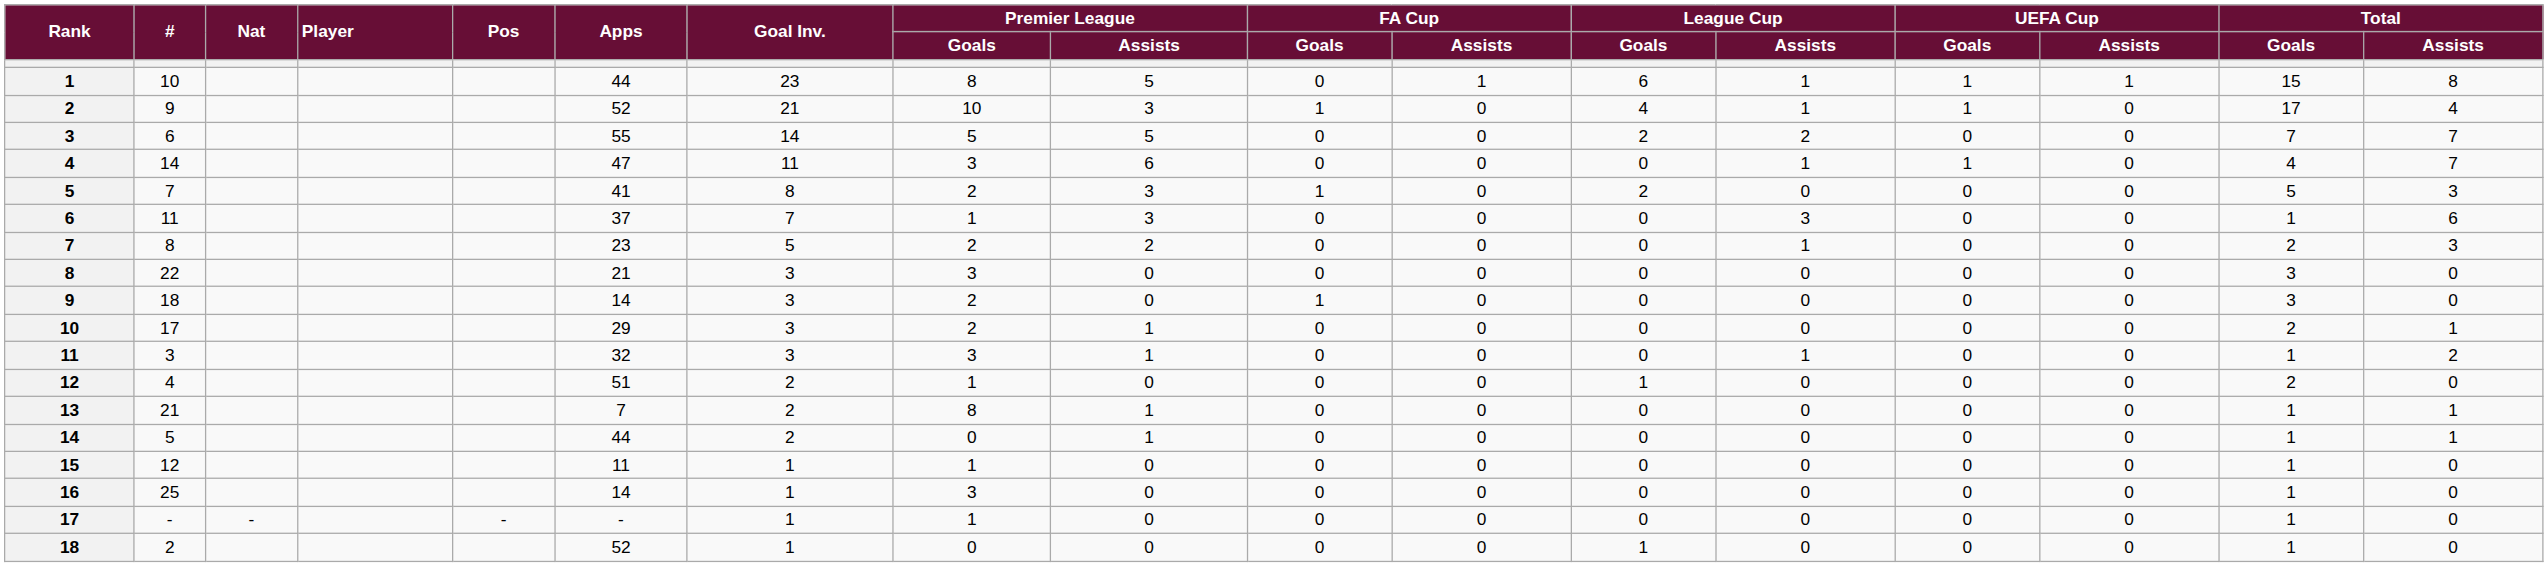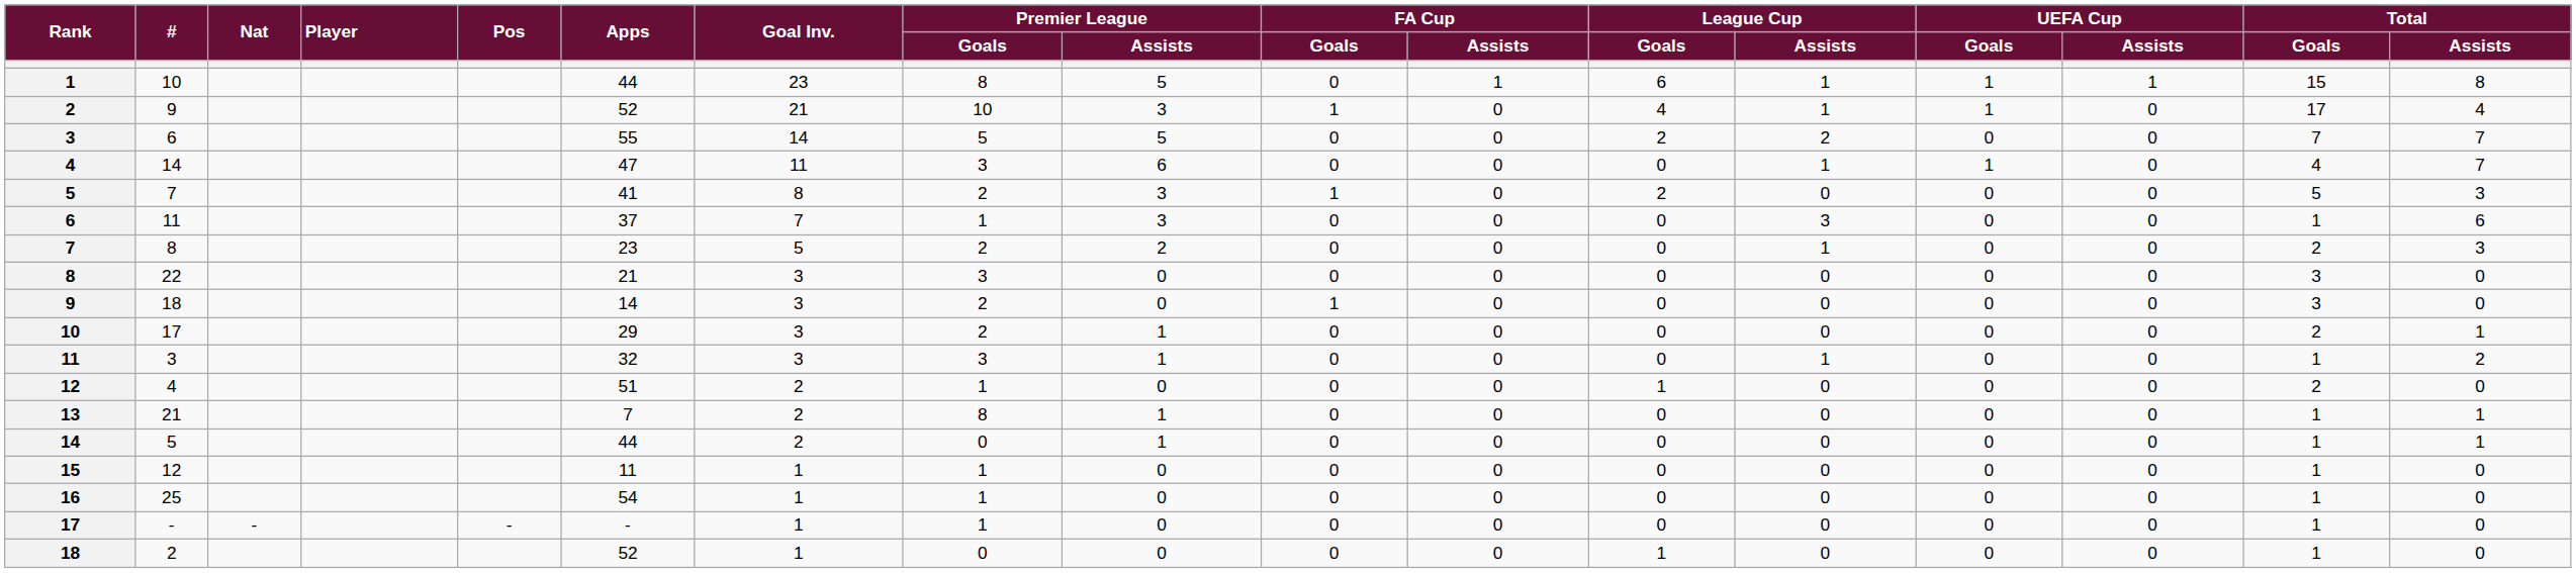16 | Apps: 14 -> 54
16 | Premier League / Goals: 3 -> 1
